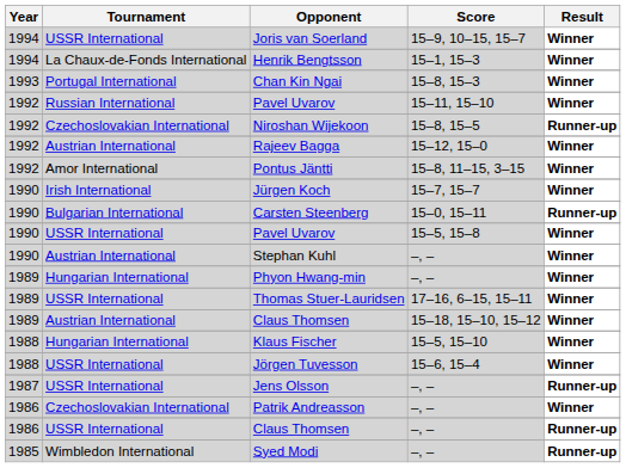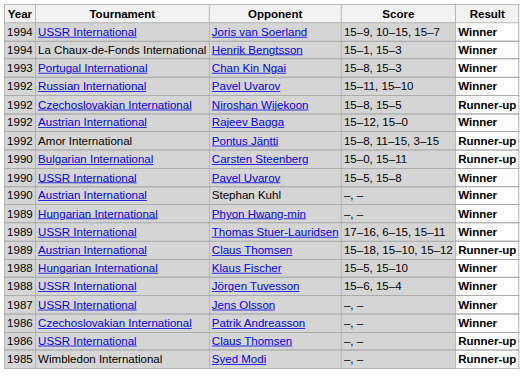Pontus Jäntti | Result: Winner -> Runner-up
- row: 1990 | Irish International | Jürgen Koch | 15–7, 15–7 | Winner
Claus Thomsen / 15–18, 15–10, 15–12 | Result: Winner -> Runner-up
Jens Olsson | Result: Runner-up -> Winner
